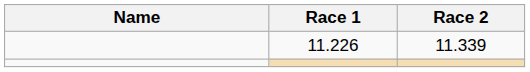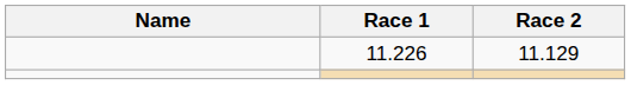11.226 | Race 2: 11.339 -> 11.129
